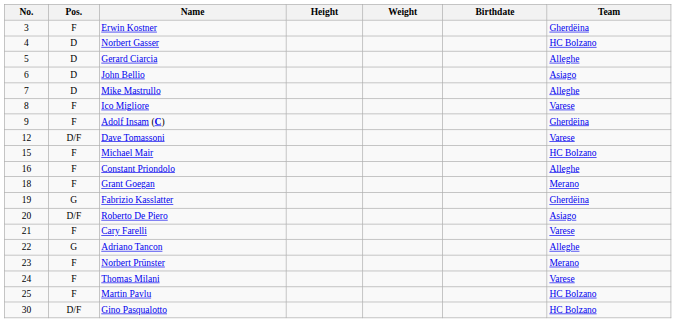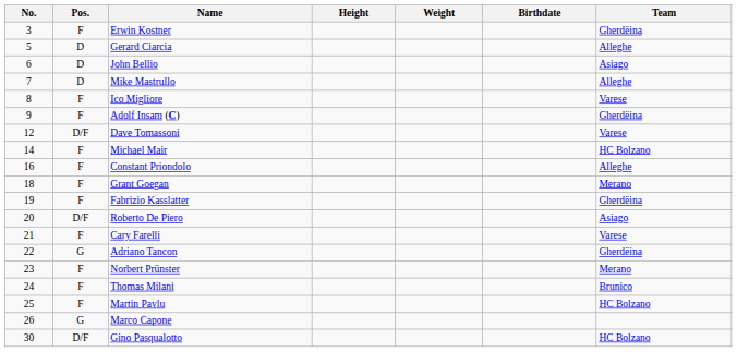- row: 4 | D | Norbert Gasser | HC Bolzano
Michael Mair | No.: 15 -> 14
Fabrizio Kasslatter | Pos.: G -> F
Adriano Tancon | Team: Alleghe -> Gherdëina
Thomas Milani | Team: Varese -> Brunico
+ row: 26 | G | Marco Capone
